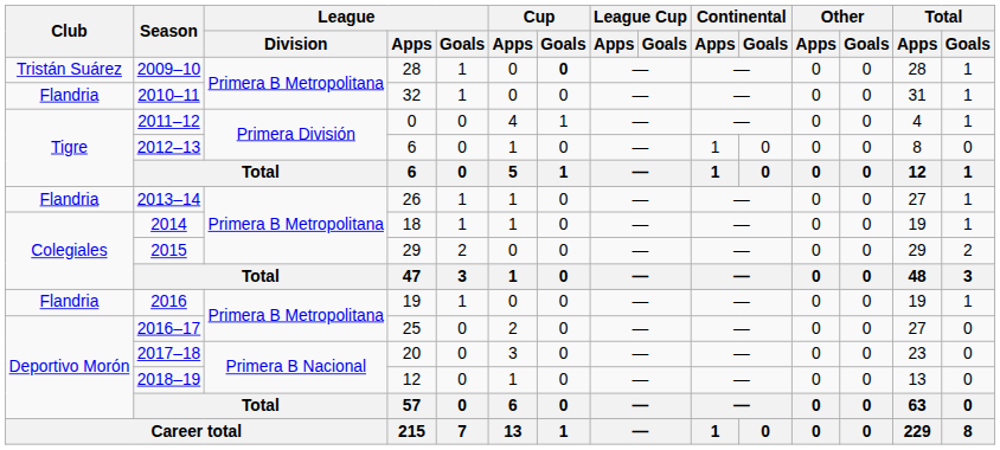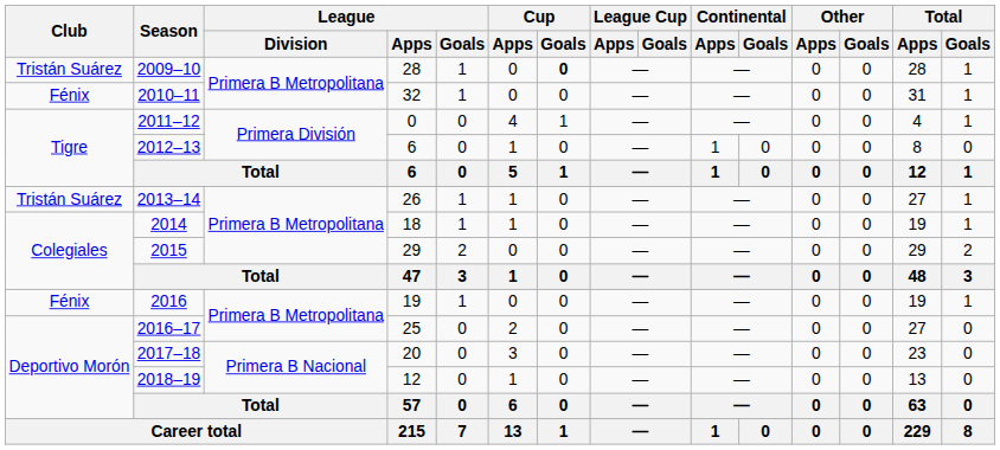2010–11 | Club: Flandria -> Fénix
2013–14 | Club: Flandria -> Tristán Suárez
2016 | Club: Flandria -> Fénix
